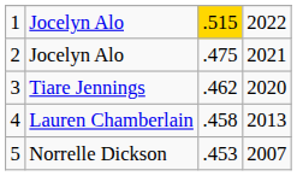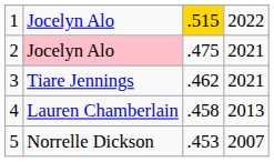2 | column 2: no background -> pink background
3 | column 4: 2020 -> 2021
